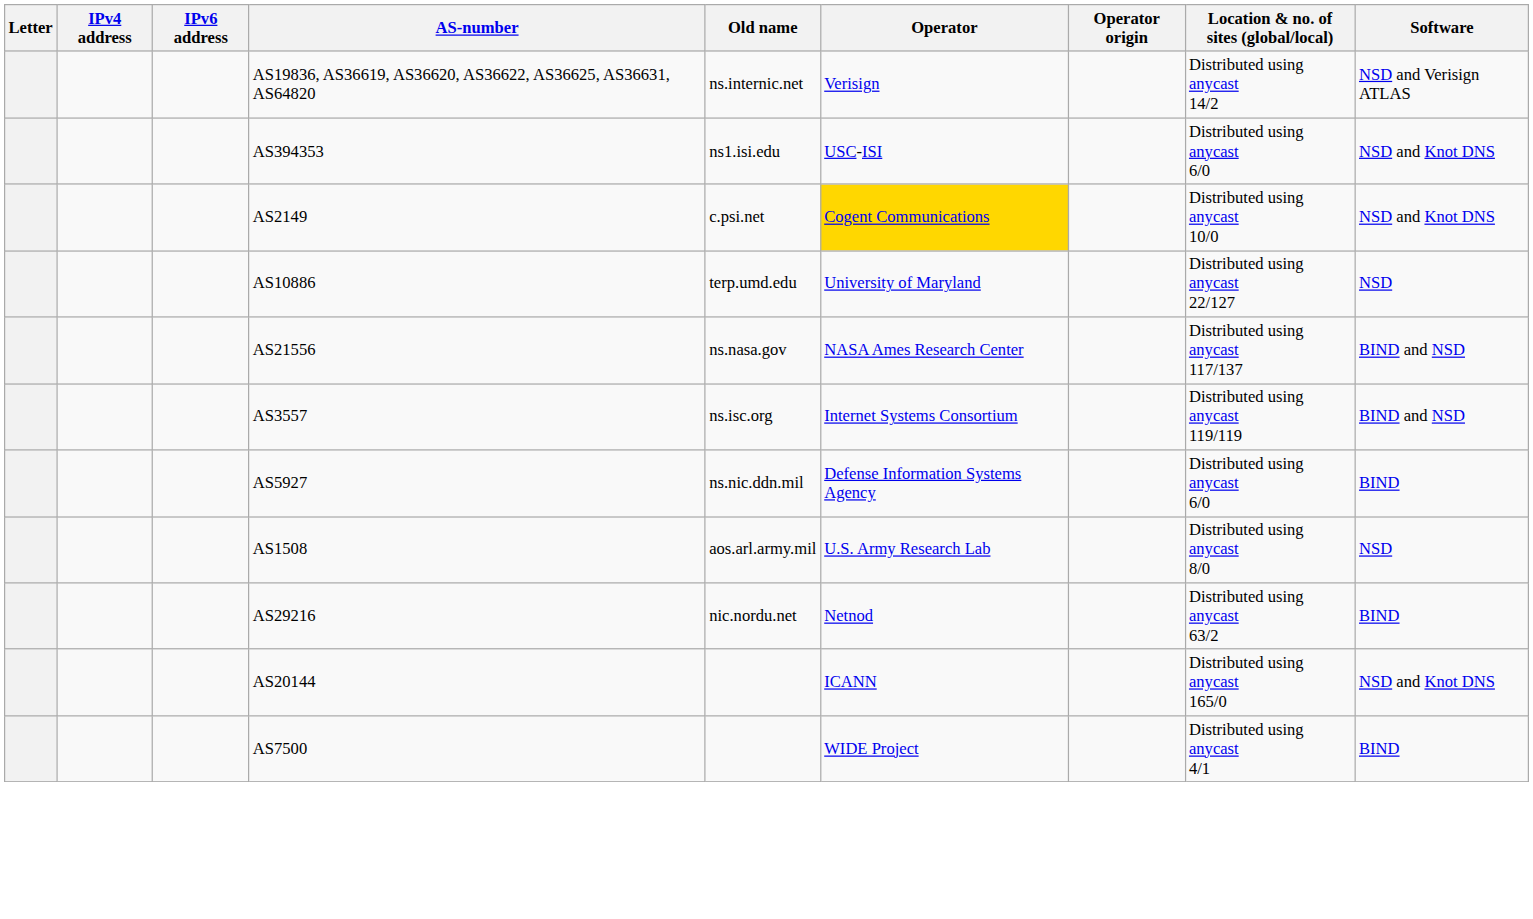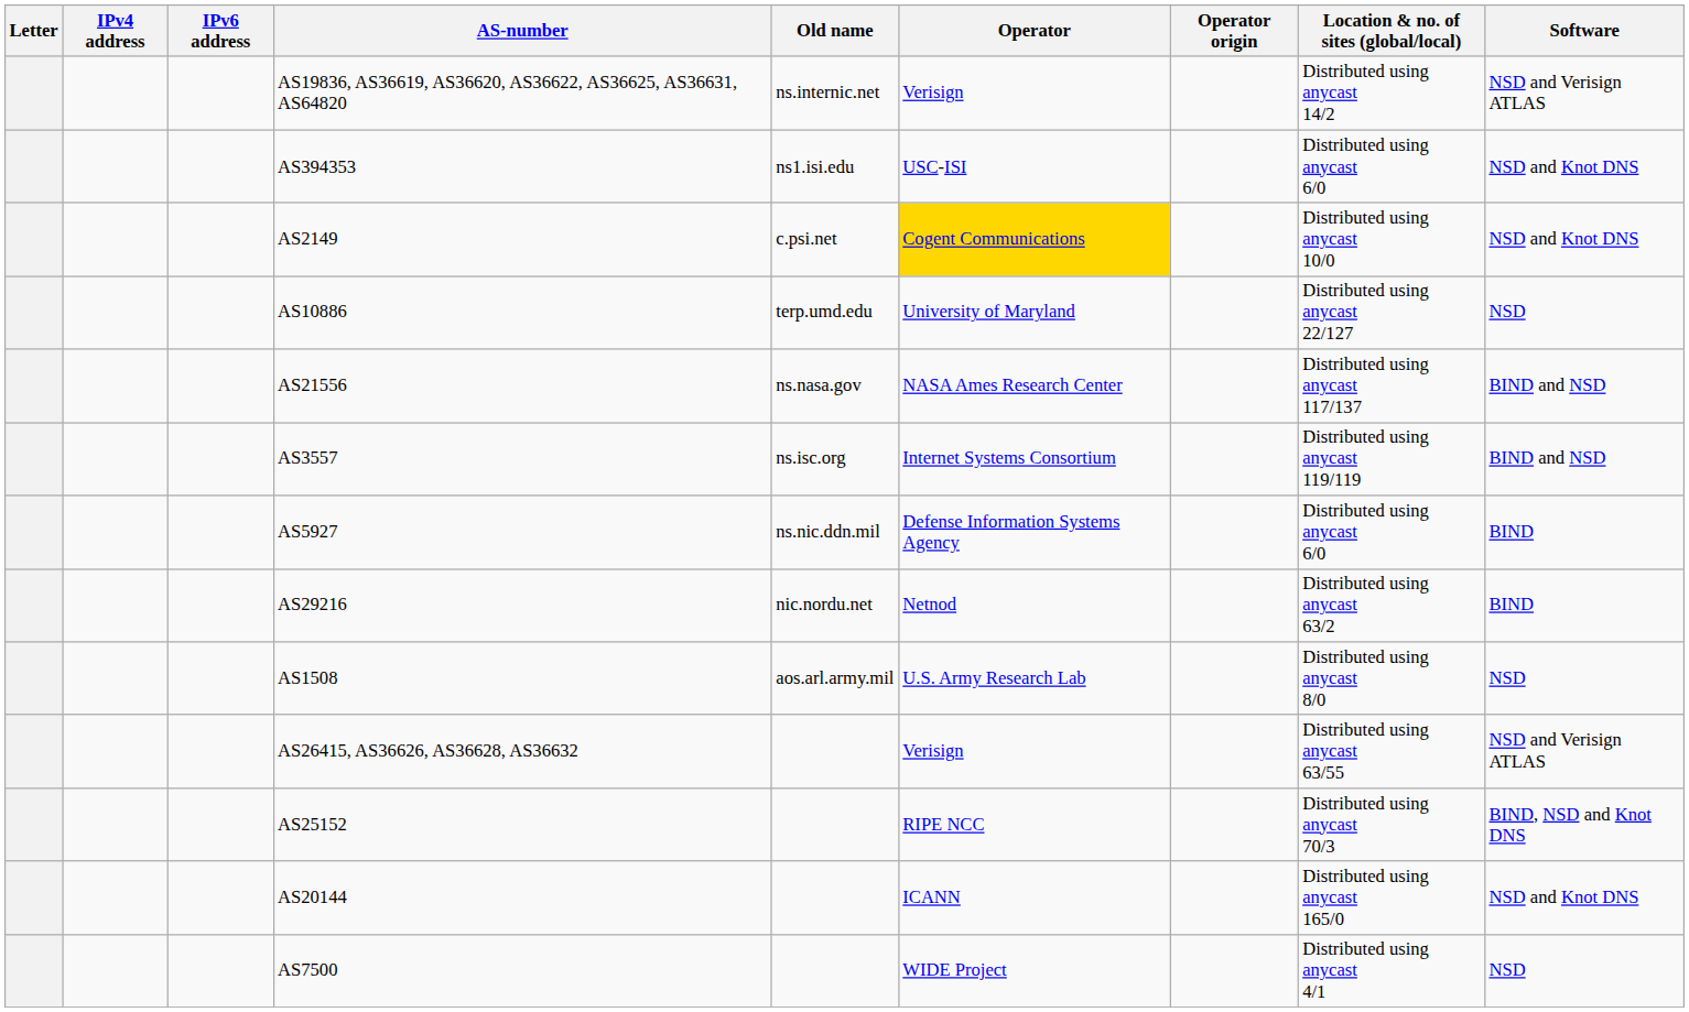rows swapped: AS1508 <-> AS29216
+ row: AS26415, AS36626, AS36628, AS36632 | Verisign | Distributed using anycast 63/55 | NSD and Verisign ATLAS
+ row: AS25152 | RIPE NCC | Distributed using anycast 70/3 | BIND, NSD and Knot DNS
AS7500 | Software: BIND -> NSD
